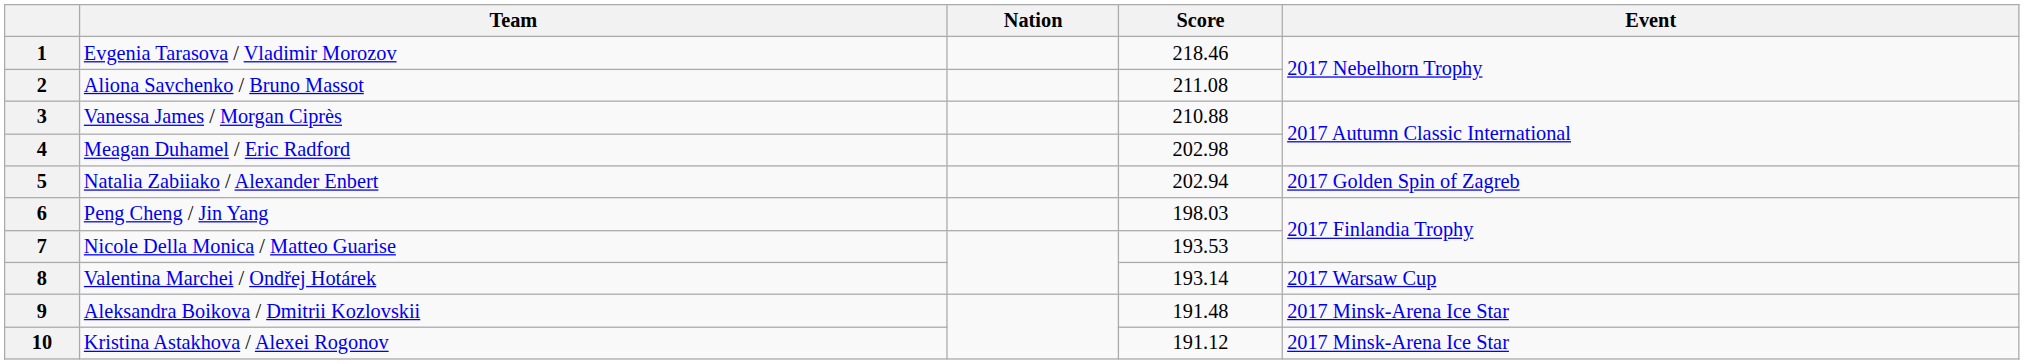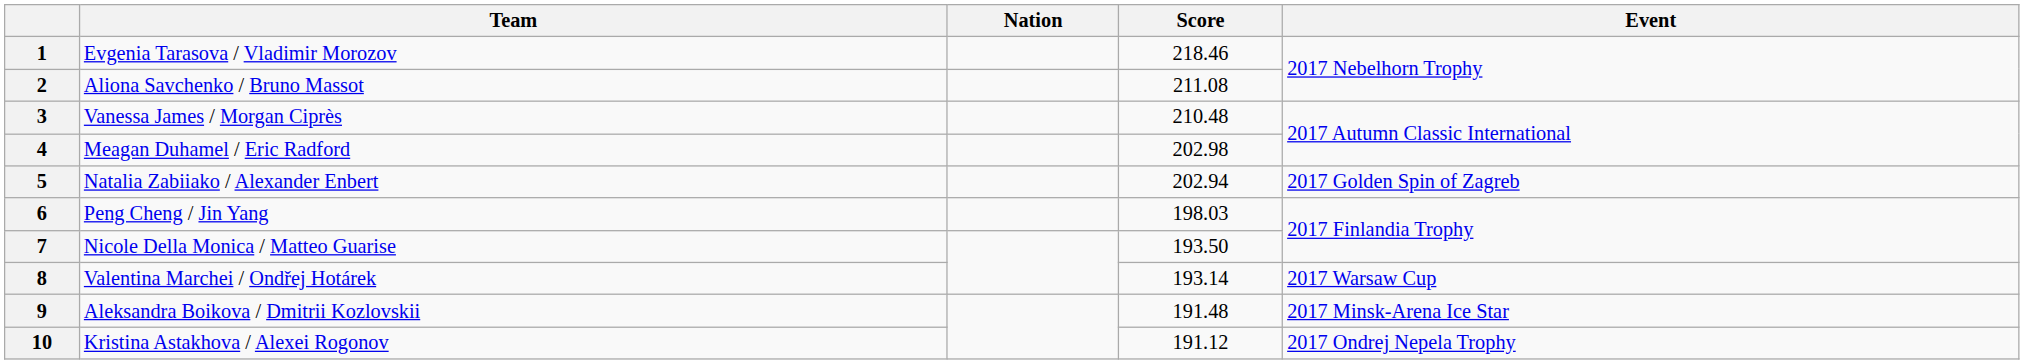3 | Score: 210.88 -> 210.48
7 | Score: 193.53 -> 193.50
10 | Event: 2017 Minsk-Arena Ice Star -> 2017 Ondrej Nepela Trophy
